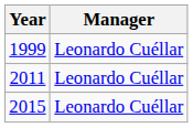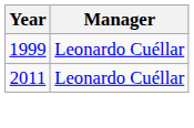- row: 2015 | Leonardo Cuéllar
